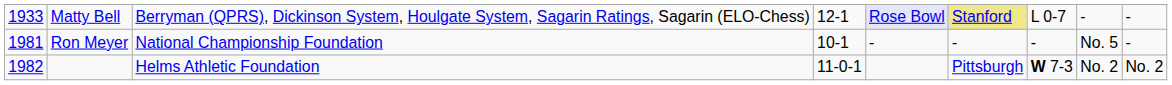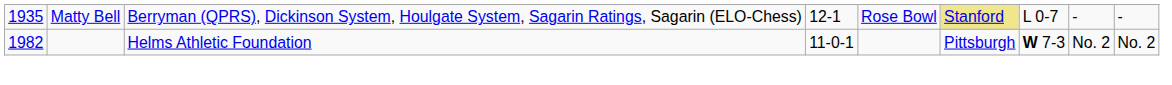Matty Bell | column 1: 1933 -> 1935
Matty Bell | column 5: lavender background -> no background
- row: 1981 | Ron Meyer | National Championship Foundation | 10-1 | - | - | - | No. 5 | -
